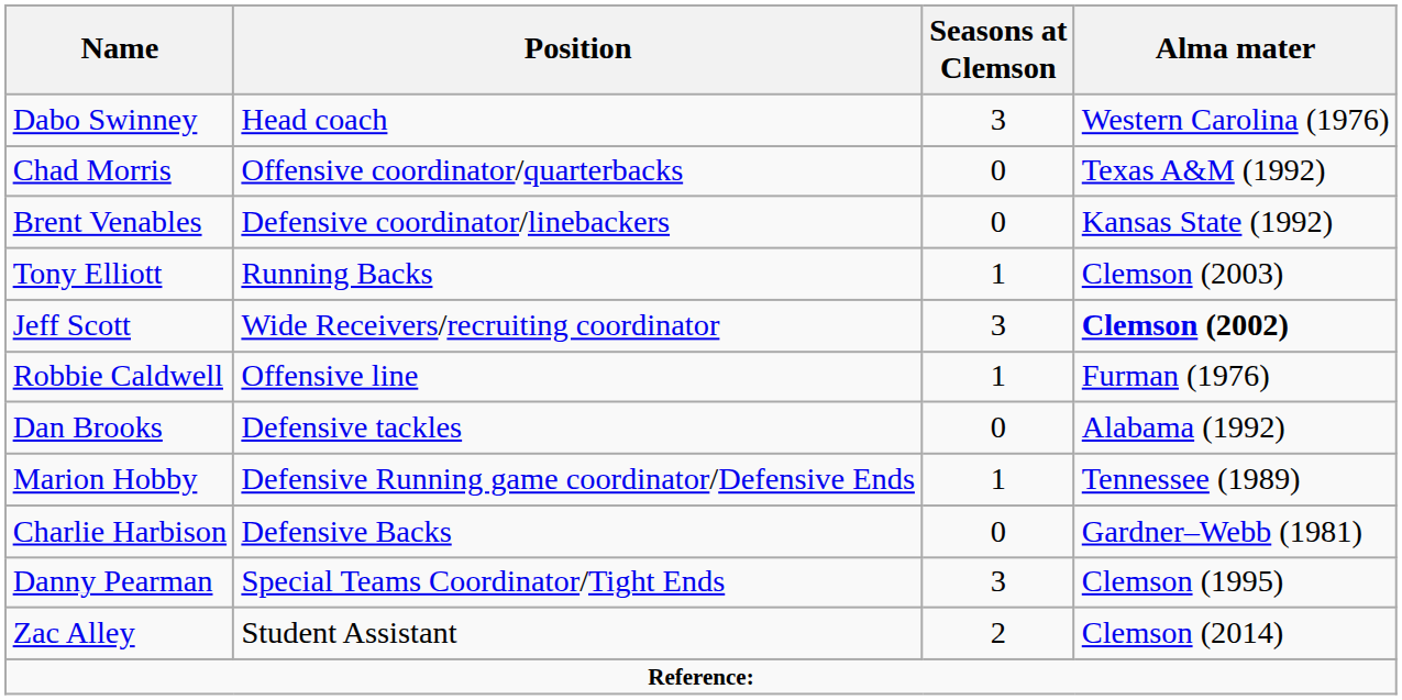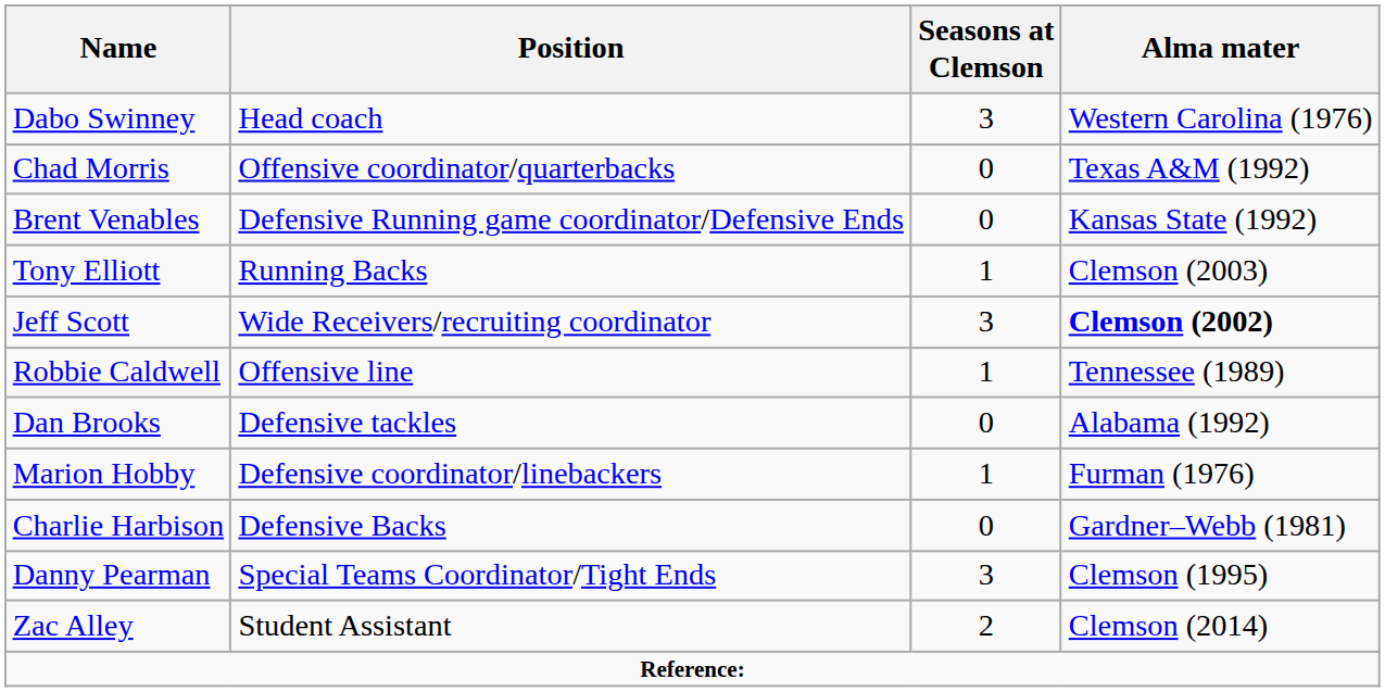Brent Venables | Position: Defensive coordinator/linebackers -> Defensive Running game coordinator/Defensive Ends
Robbie Caldwell | Alma mater: Furman (1976) -> Tennessee (1989)
Marion Hobby | Position: Defensive Running game coordinator/Defensive Ends -> Defensive coordinator/linebackers
Marion Hobby | Alma mater: Tennessee (1989) -> Furman (1976)
